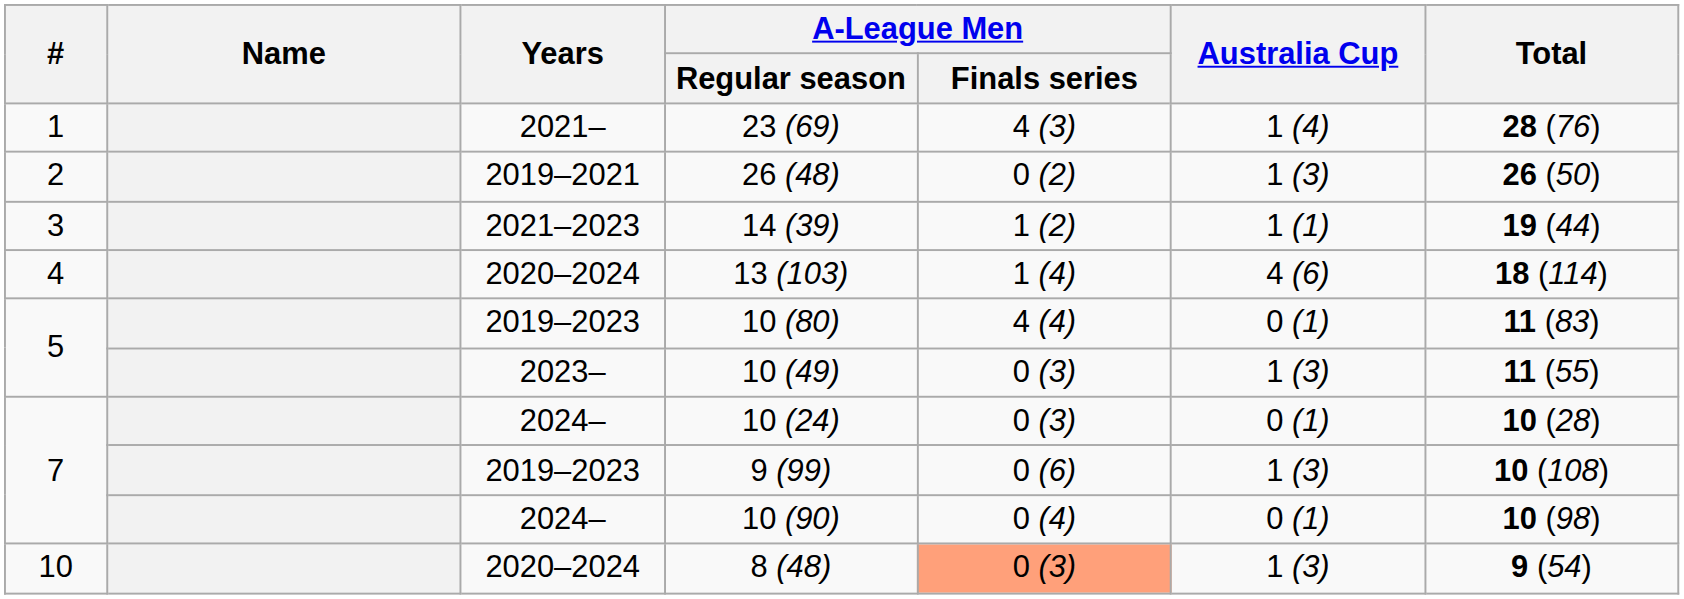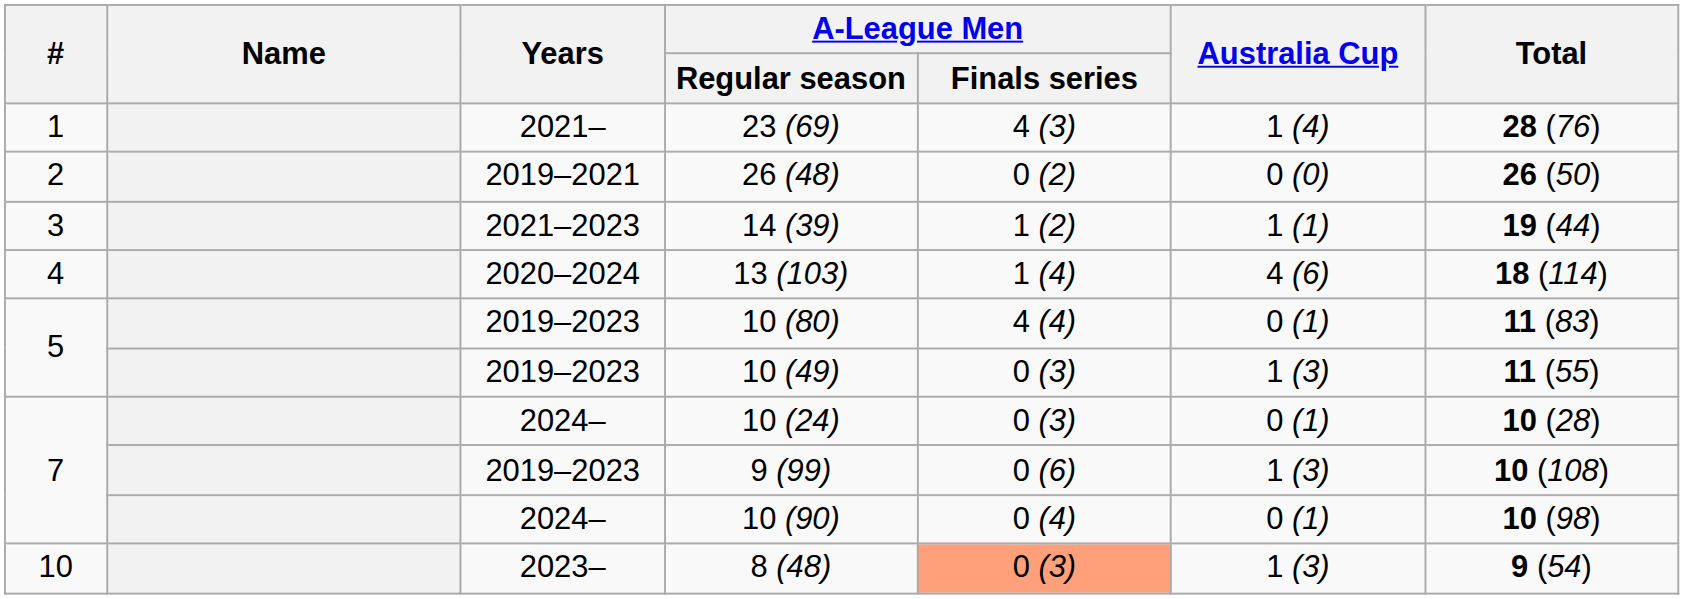26 (48) | Australia Cup: 1 (3) -> 0 (0)
10 (49) | Years: 2023– -> 2019–2023
8 (48) | Years: 2020–2024 -> 2023–
